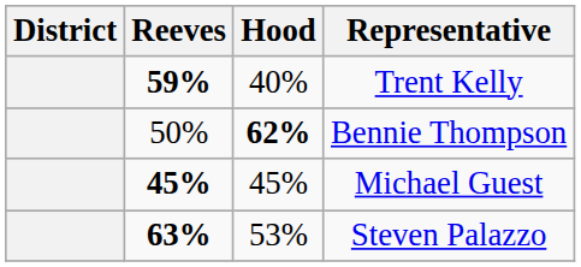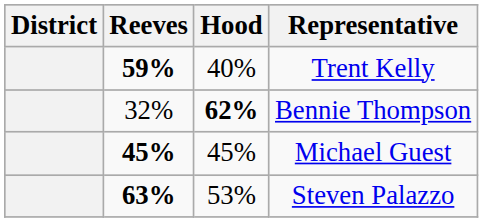Bennie Thompson | Reeves: 50% -> 32%
